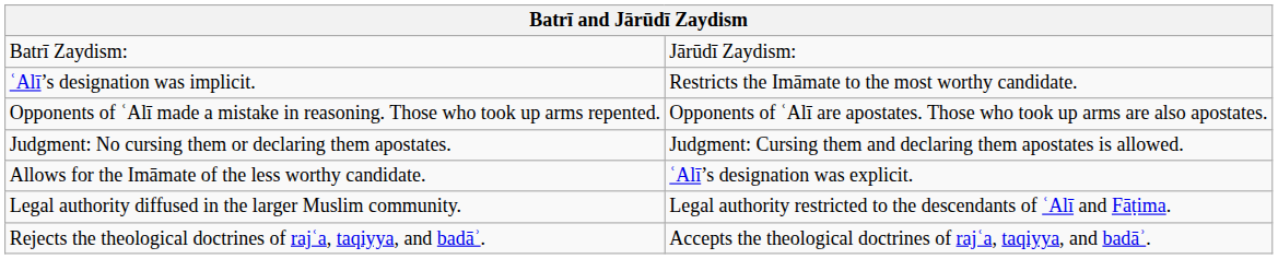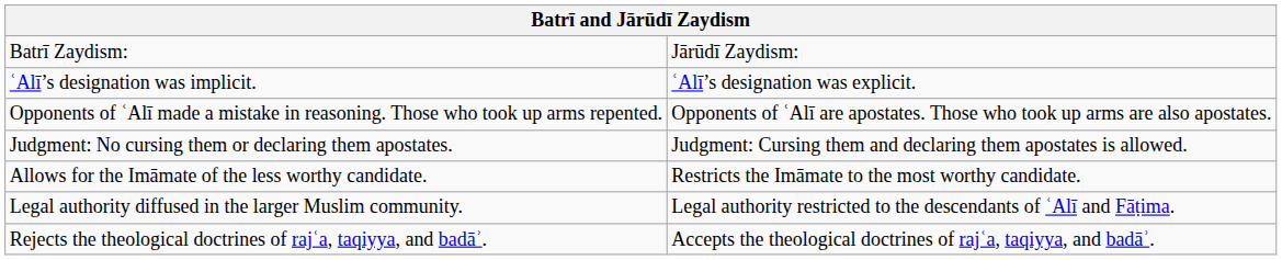ʿAlī’s designation was implicit. | column 2: Restricts the Imāmate to the most worthy candidate. -> ʿAlī’s designation was explicit.
Allows for the Imāmate of the less worthy candidate. | column 2: ʿAlī’s designation was explicit. -> Restricts the Imāmate to the most worthy candidate.
